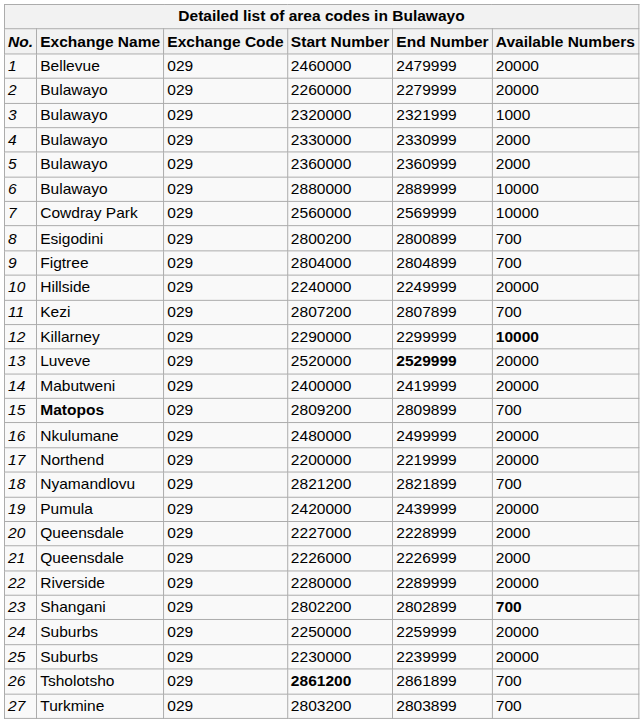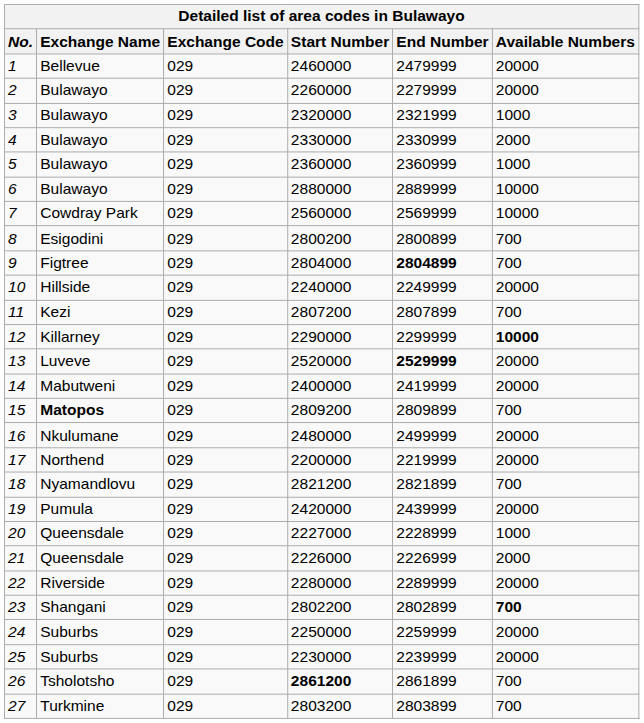5 | Available Numbers: 2000 -> 1000
9 | End Number: normal -> bold
20 | Available Numbers: 2000 -> 1000
